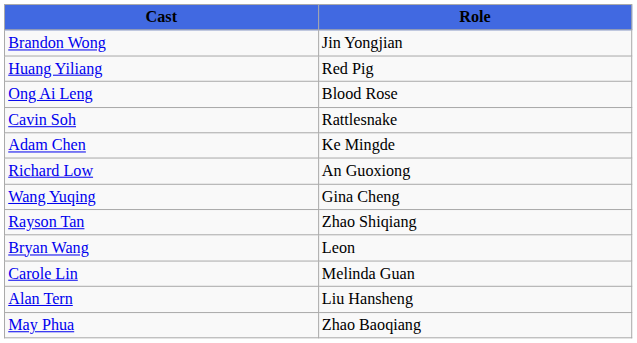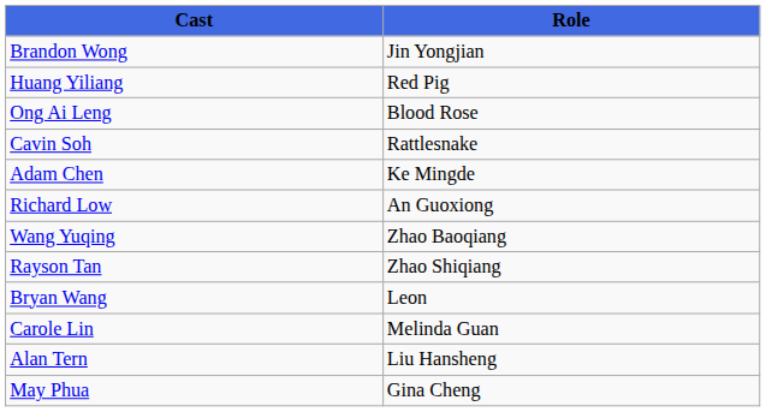Wang Yuqing | Role: Gina Cheng -> Zhao Baoqiang
May Phua | Role: Zhao Baoqiang -> Gina Cheng
